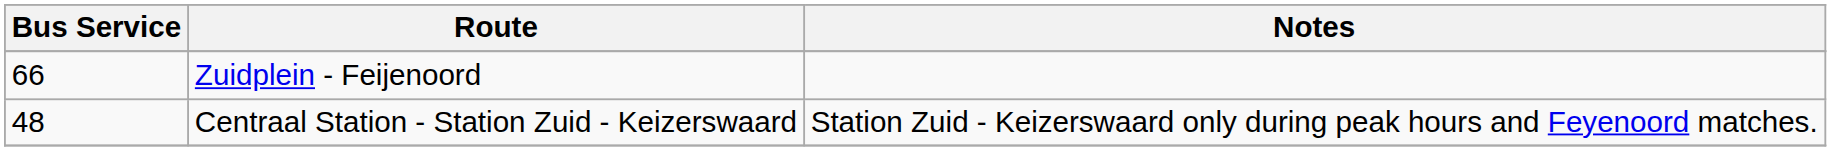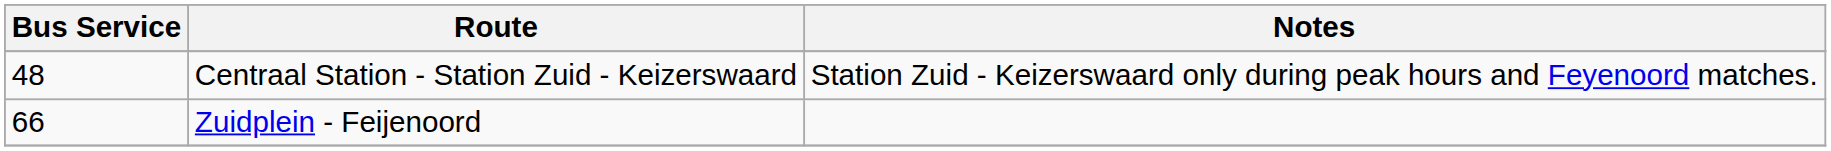rows swapped: Centraal Station - Station Zuid - Keizerswaard <-> Zuidplein - Feijenoord
